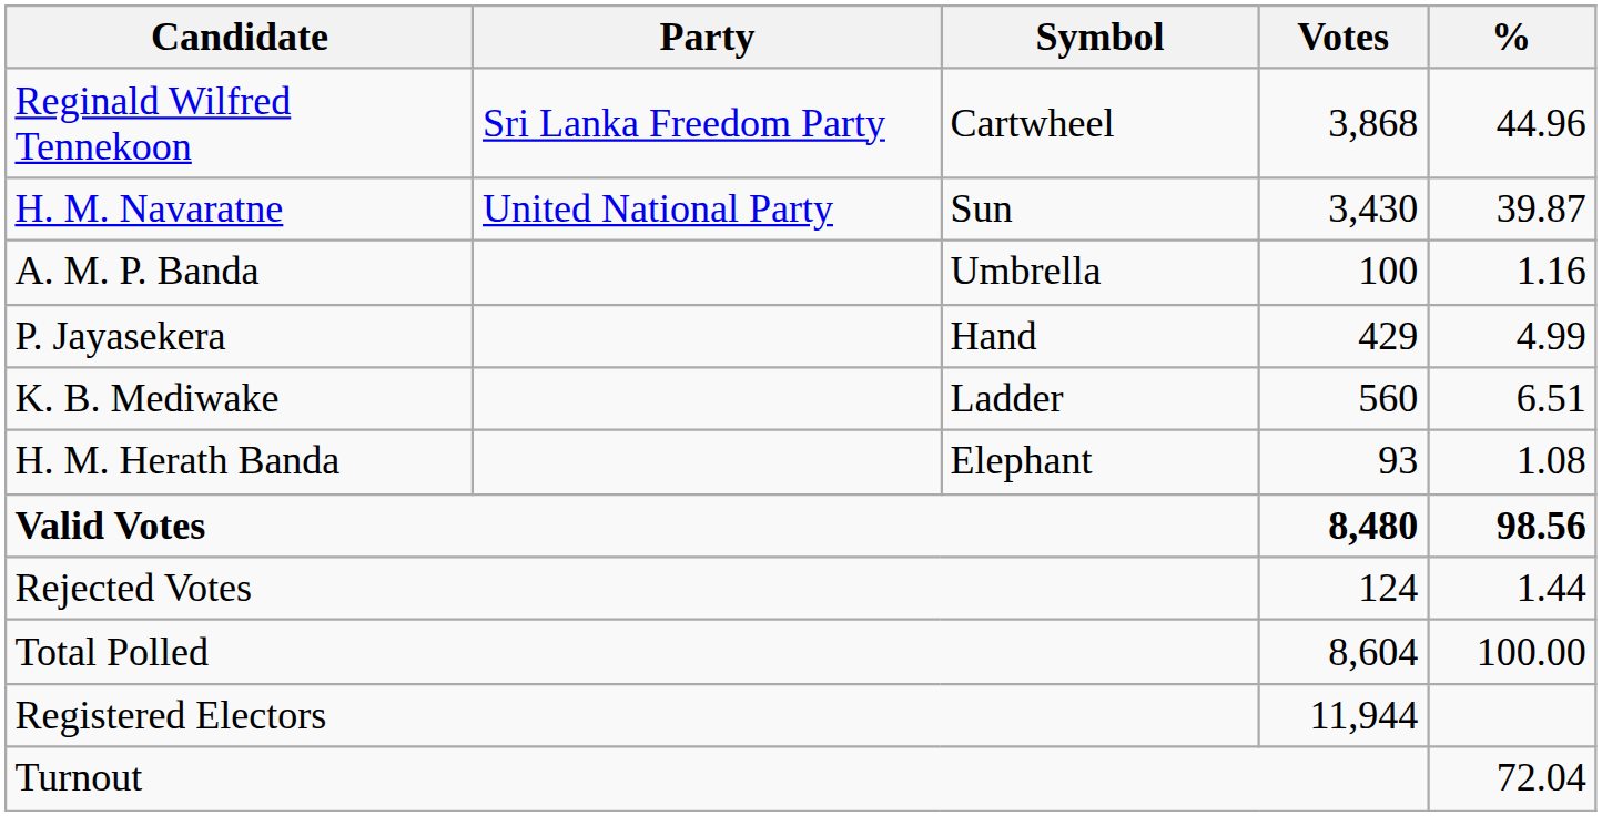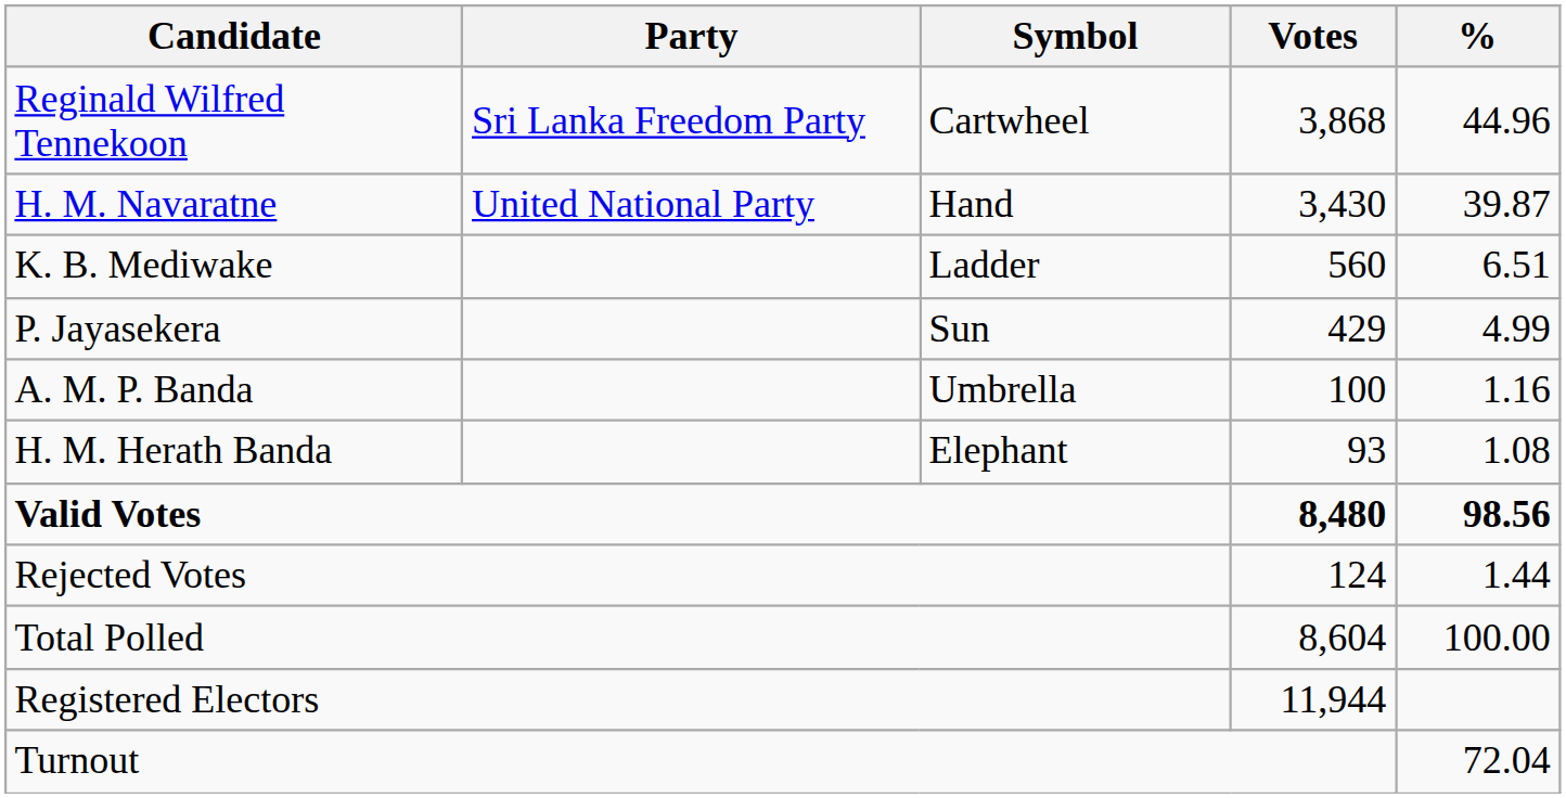H. M. Navaratne | Symbol: Sun -> Hand
rows swapped: K. B. Mediwake <-> A. M. P. Banda
P. Jayasekera | Symbol: Hand -> Sun
